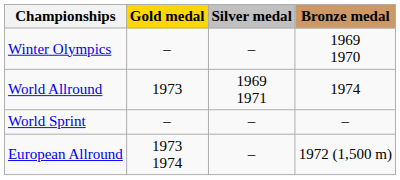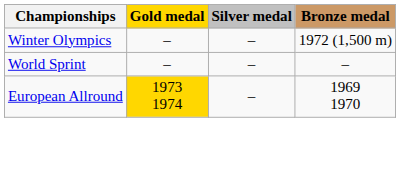Winter Olympics | Bronze medal: 1969 1970 -> 1972 (1,500 m)
- row: World Allround | 1973 | 1969 1971 | 1974
European Allround | Gold medal: no background -> gold background
European Allround | Bronze medal: 1972 (1,500 m) -> 1969 1970
